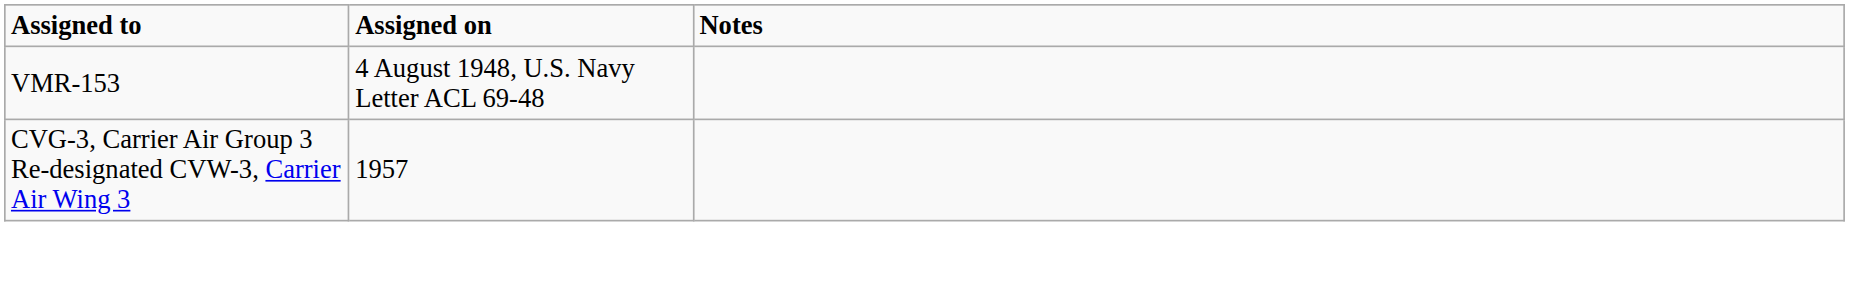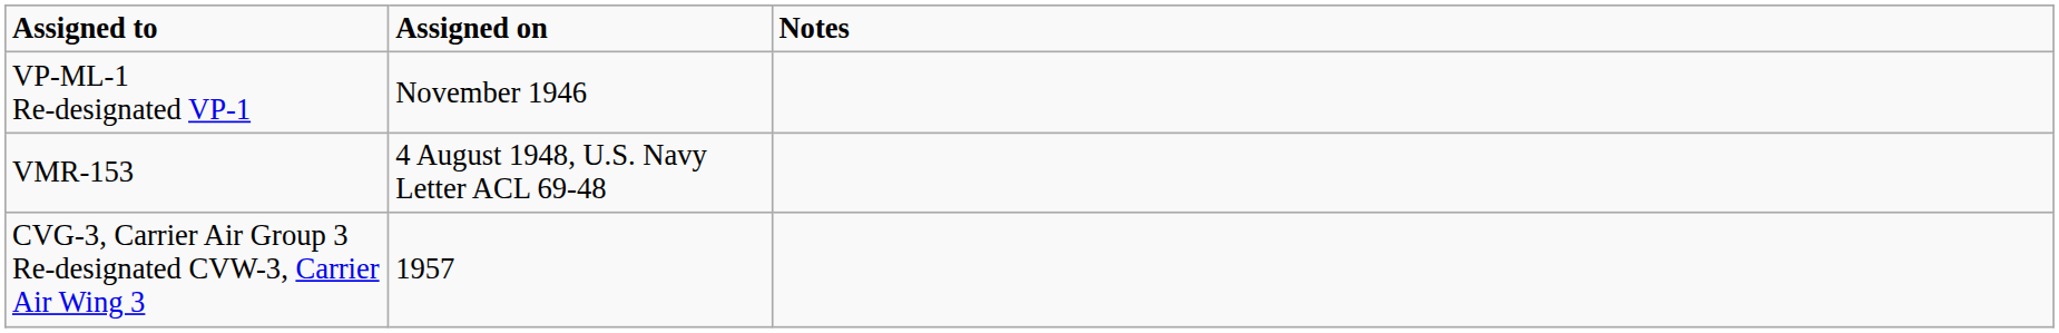+ row: VP-ML-1 Re-designated VP-1 | November 1946
